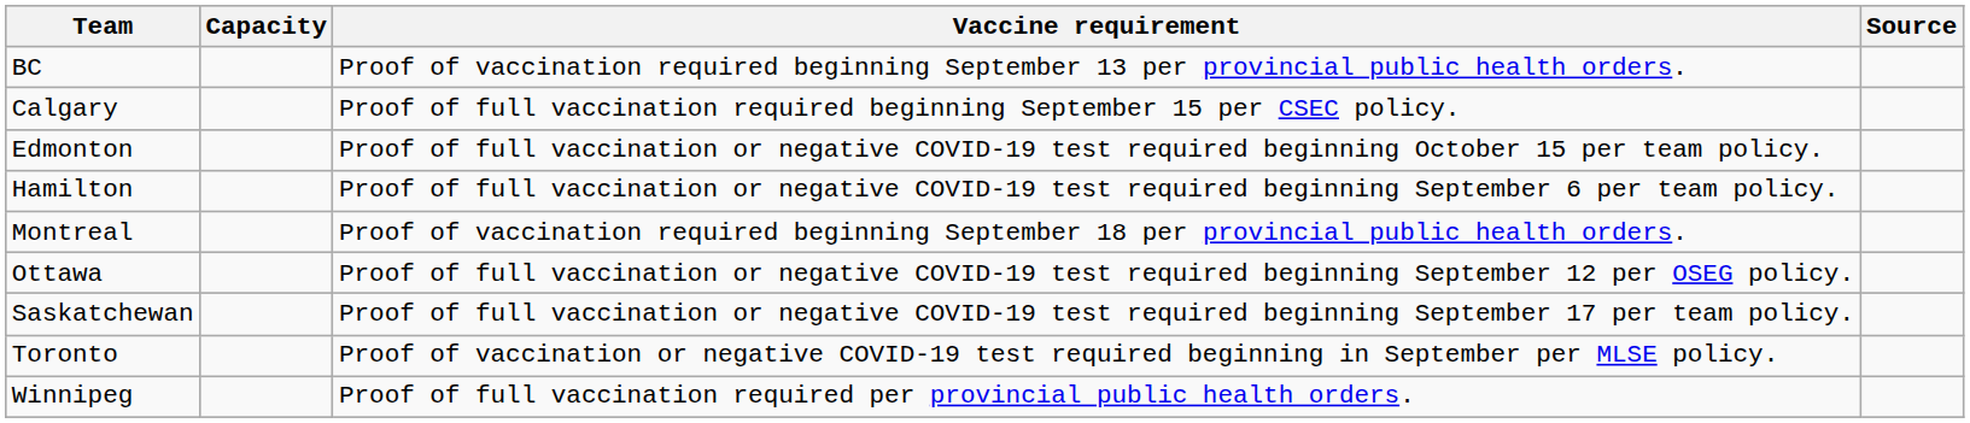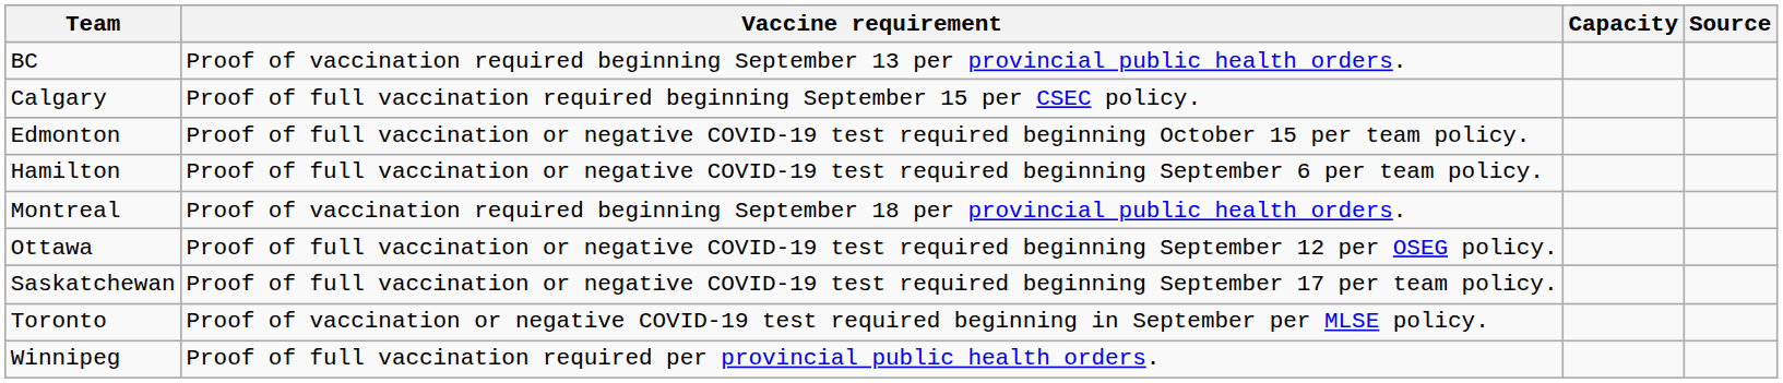columns swapped: Capacity <-> Vaccine requirement
